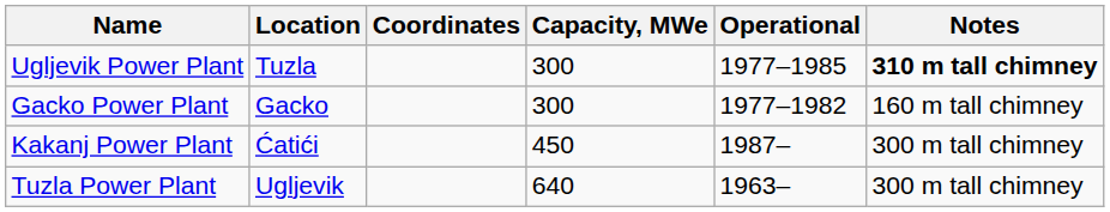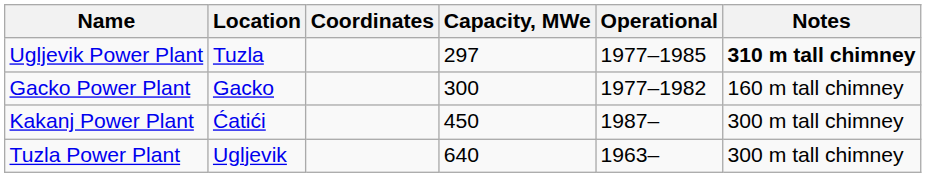Ugljevik Power Plant | Capacity, MWe: 300 -> 297
